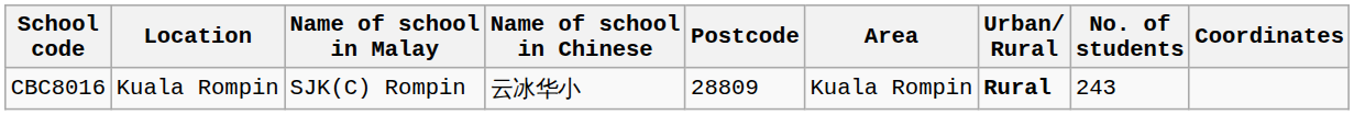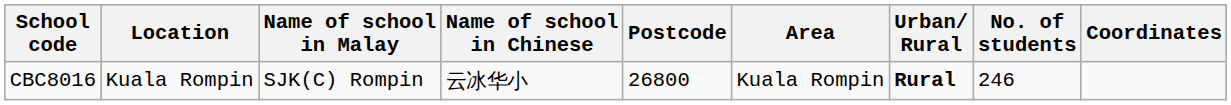CBC8016 | Postcode: 28809 -> 26800
CBC8016 | No. of students: 243 -> 246
